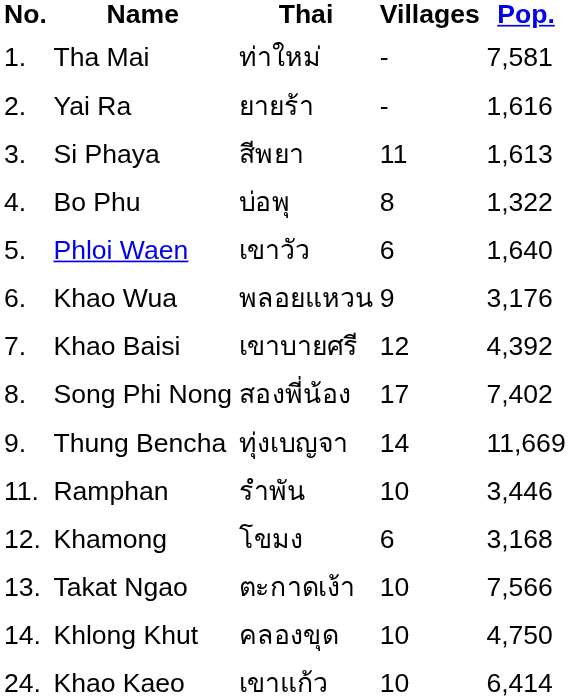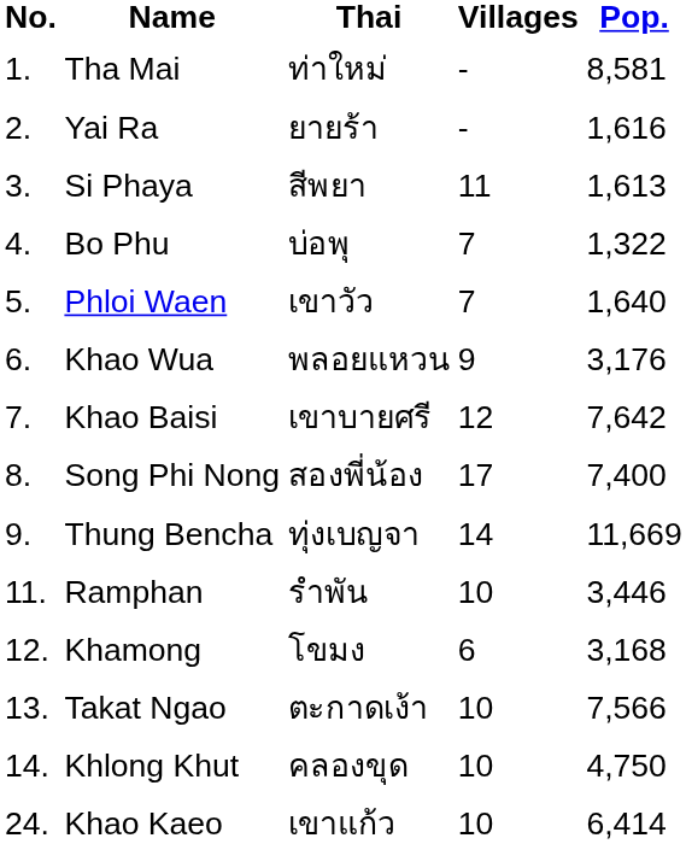Tha Mai | Pop.: 7,581 -> 8,581
Bo Phu | Villages: 8 -> 7
Phloi Waen | Villages: 6 -> 7
Khao Baisi | Pop.: 4,392 -> 7,642
Song Phi Nong | Pop.: 7,402 -> 7,400
